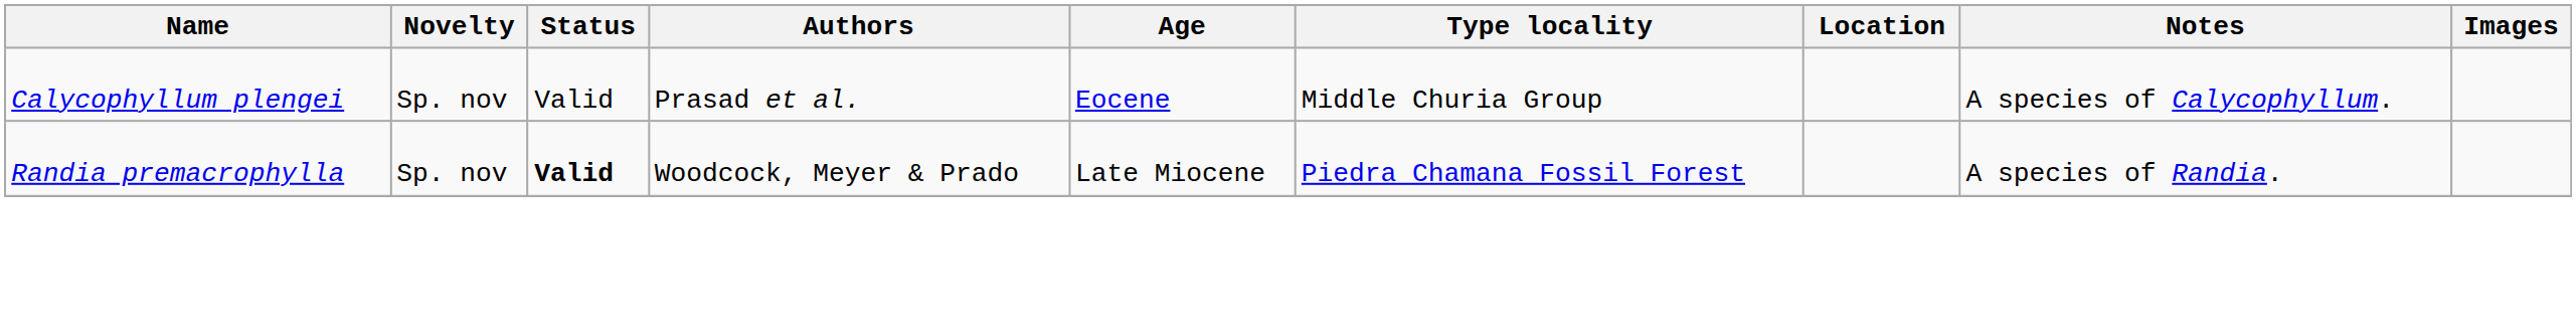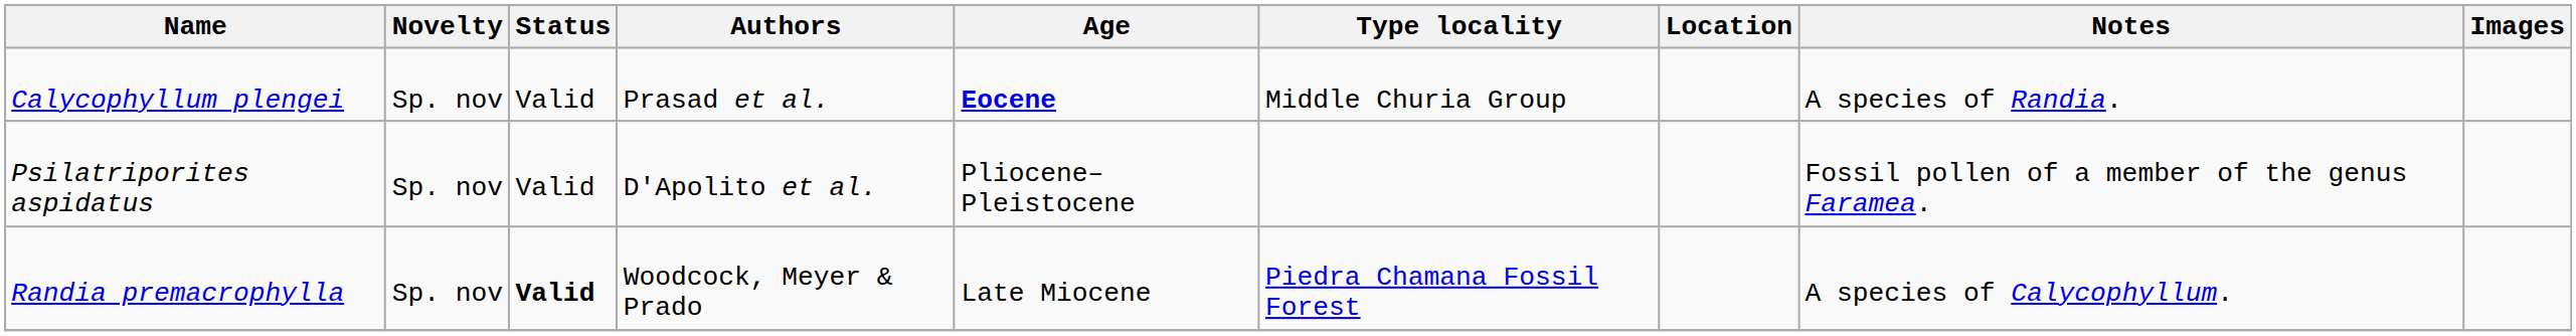Calycophyllum plengei | Age: normal -> bold
Calycophyllum plengei | Notes: A species of Calycophyllum. -> A species of Randia.
+ row: Psilatriporites aspidatus | Sp. nov | Valid | D'Apolito et al. | Pliocene–Pleistocene | Fossil pollen of a member of the genus Faramea.
Randia premacrophylla | Notes: A species of Randia. -> A species of Calycophyllum.
